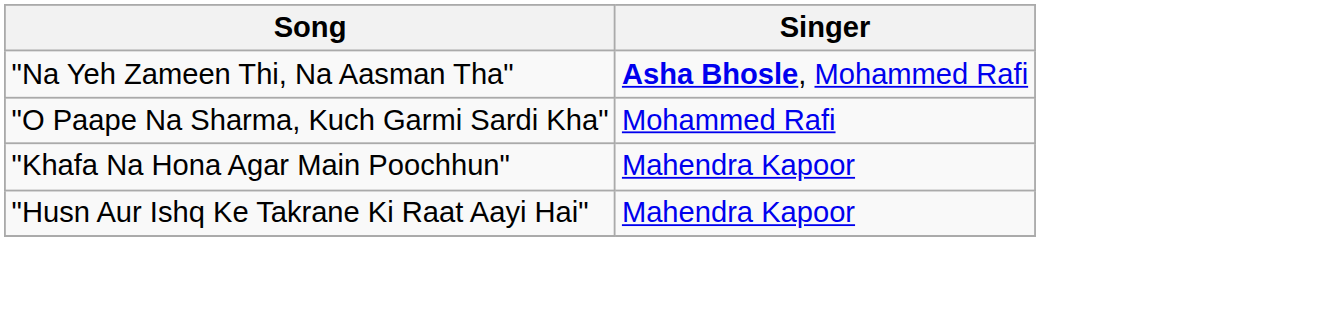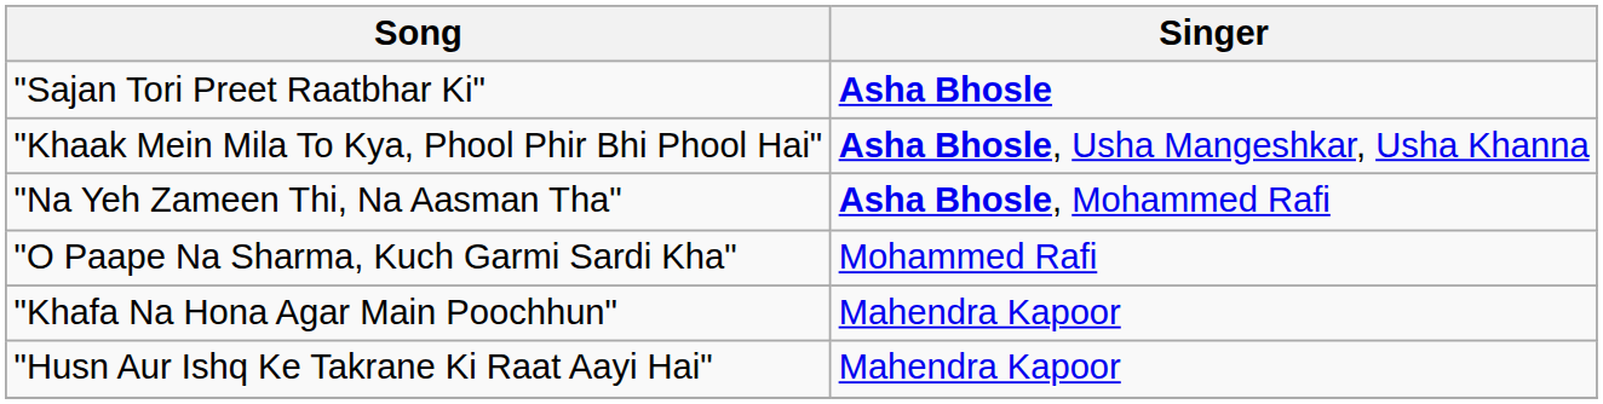+ row: "Sajan Tori Preet Raatbhar Ki" | Asha Bhosle
+ row: "Khaak Mein Mila To Kya, Phool Phir Bhi Phool Hai" | Asha Bhosle, Usha Mangeshkar, Usha Khanna
